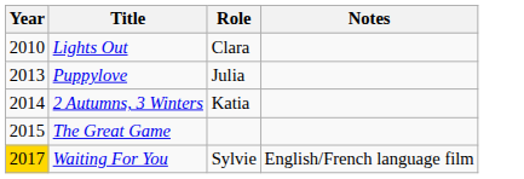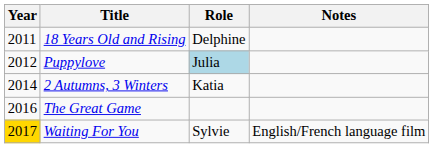- row: 2010 | Lights Out | Clara
+ row: 2011 | 18 Years Old and Rising | Delphine
Puppylove | Year: 2013 -> 2012
Puppylove | Role: no background -> lightblue background
The Great Game | Year: 2015 -> 2016
